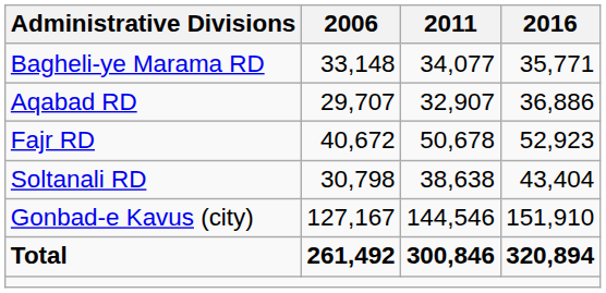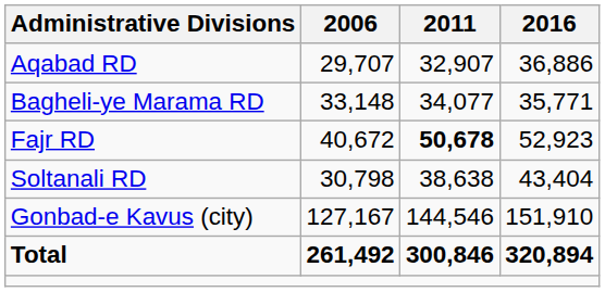rows swapped: Aqabad RD <-> Bagheli-ye Marama RD
Fajr RD | 2011: normal -> bold
